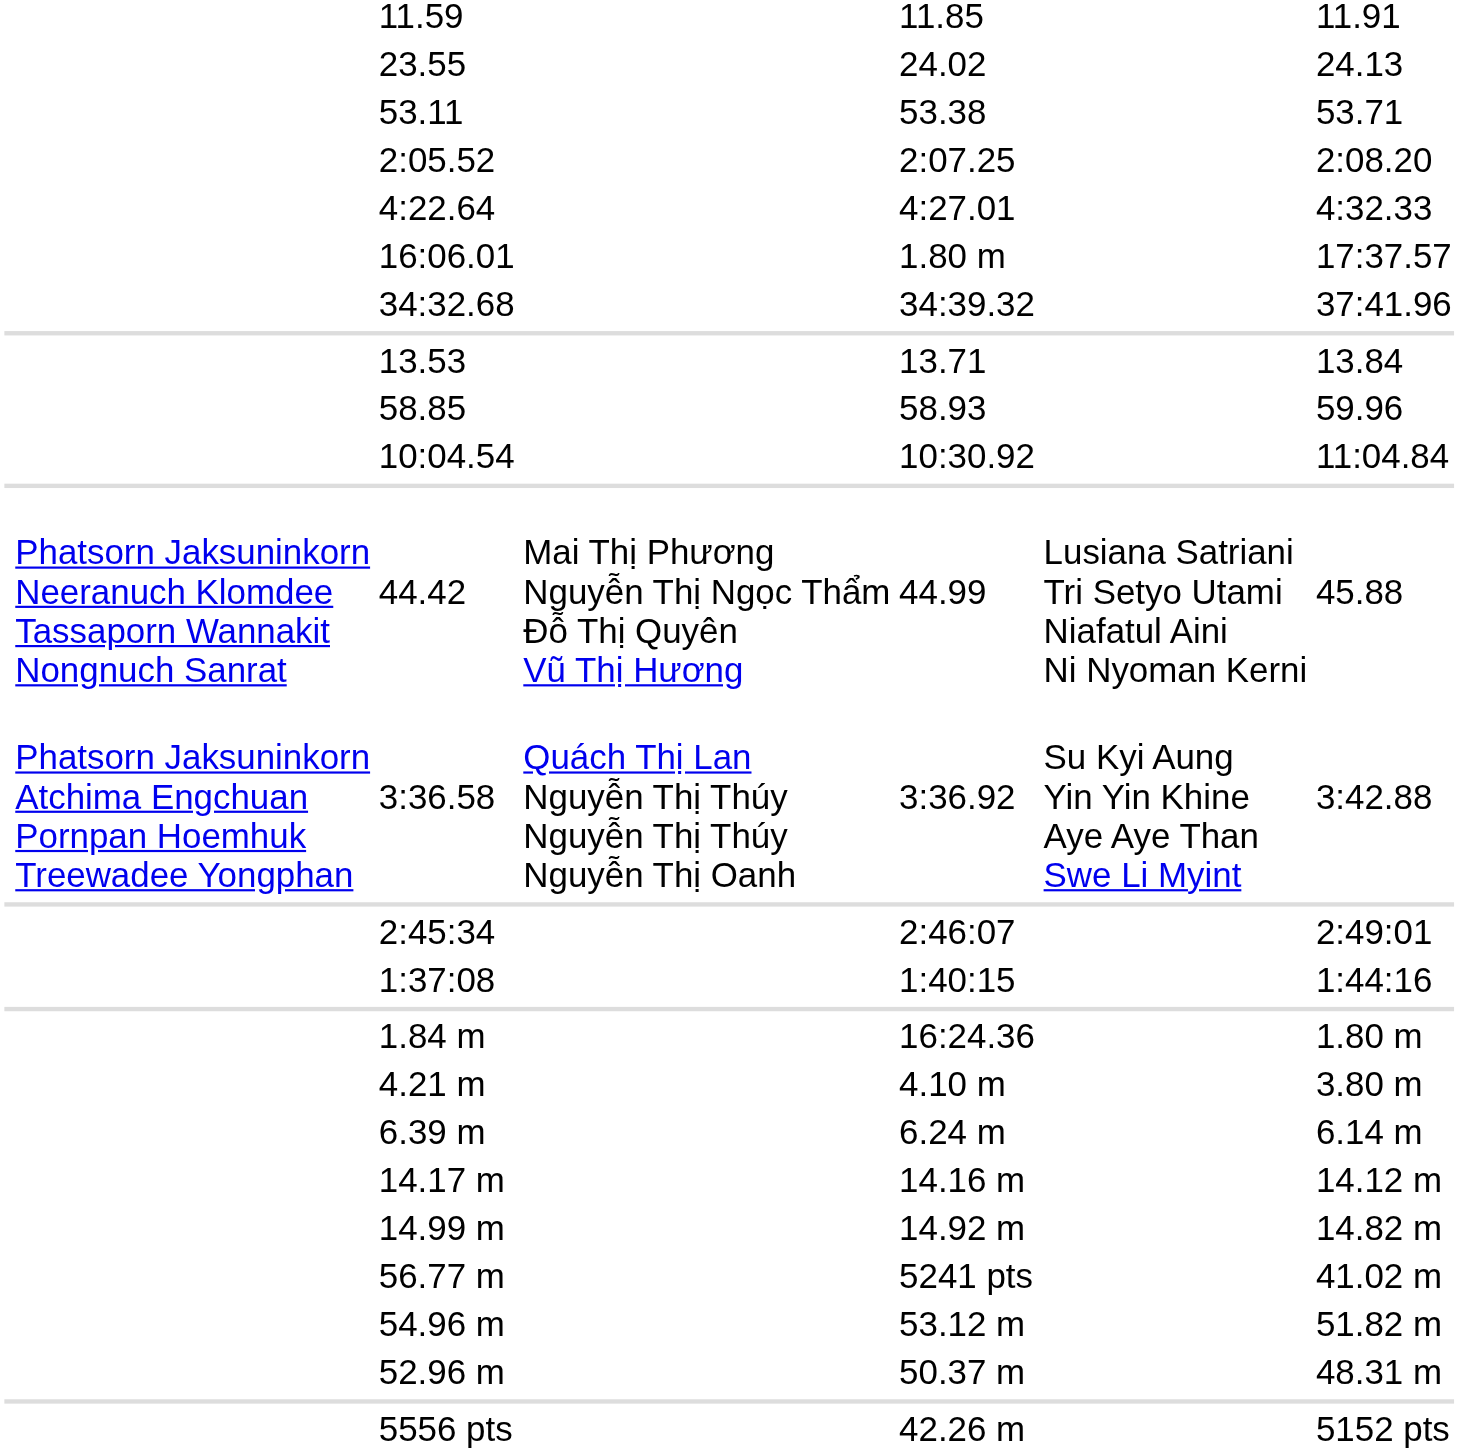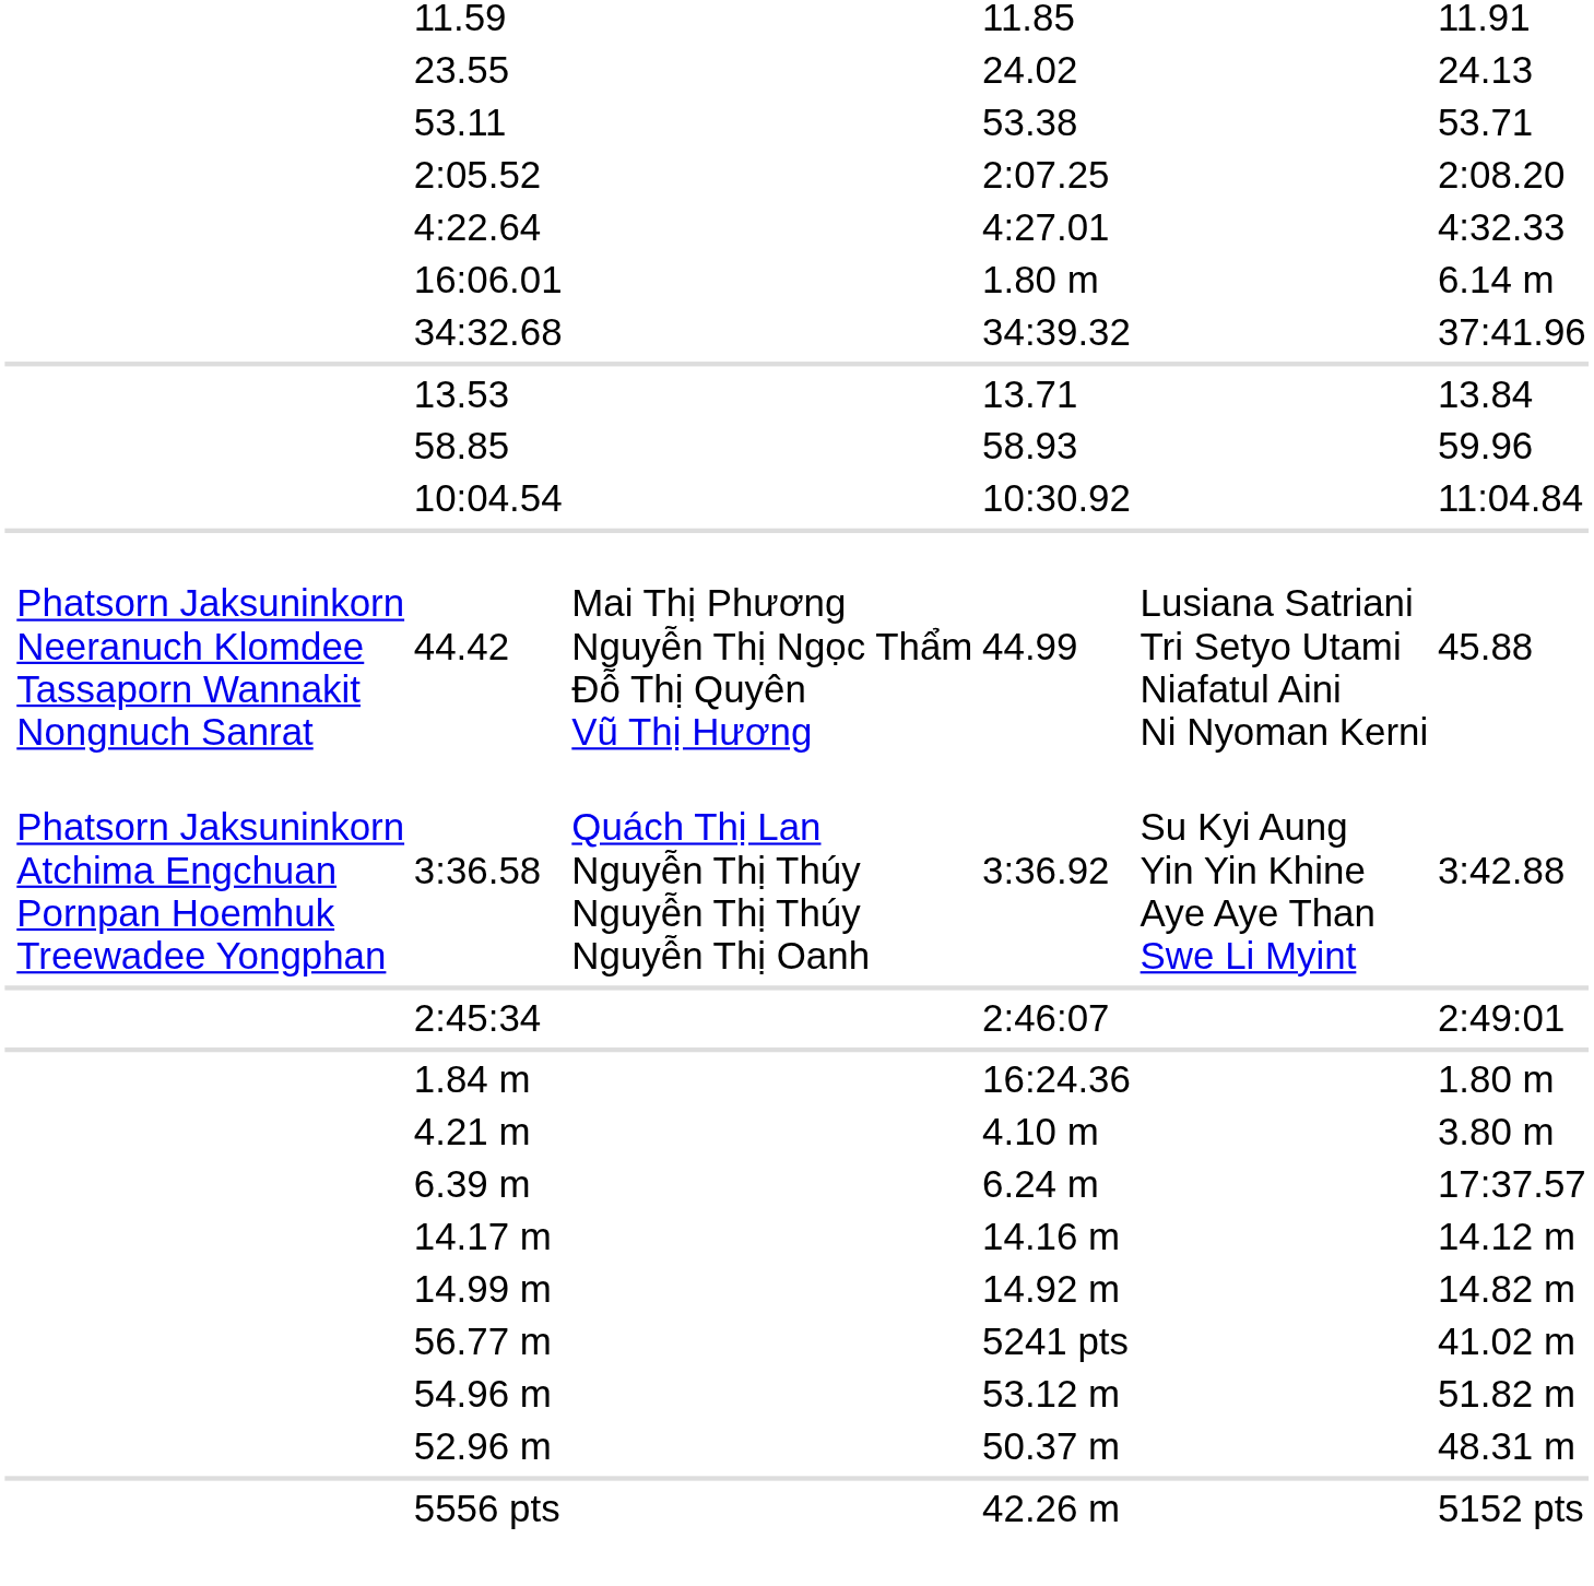16:06.01 | column 7: 17:37.57 -> 6.14 m
- row: 1:37:08 | 1:40:15 | 1:44:16
6.39 m | column 7: 6.14 m -> 17:37.57
